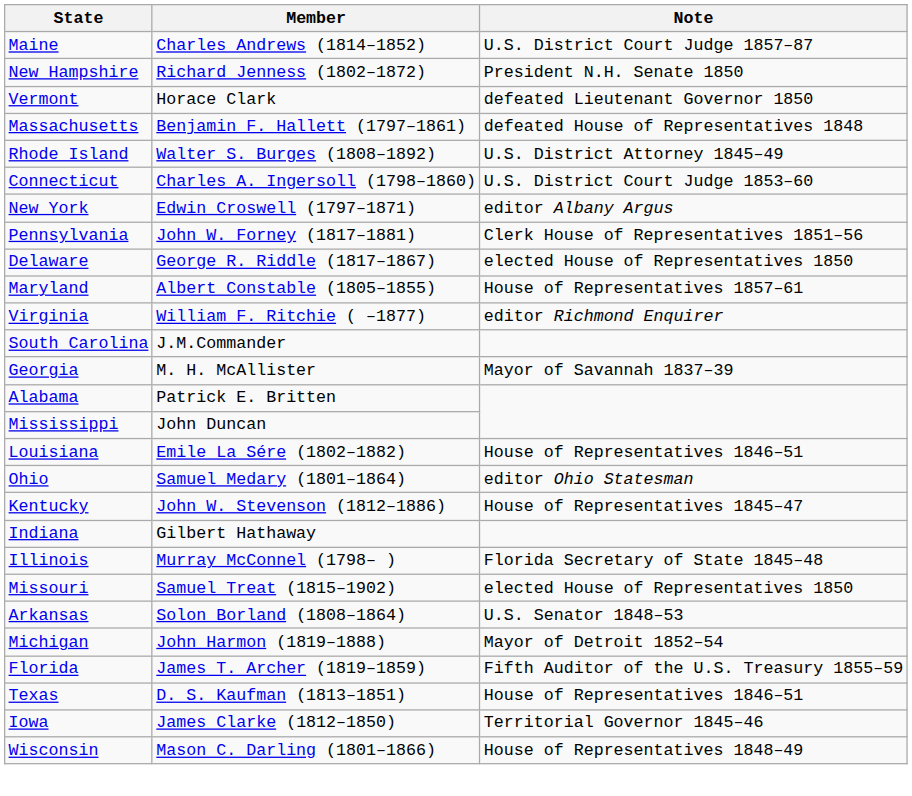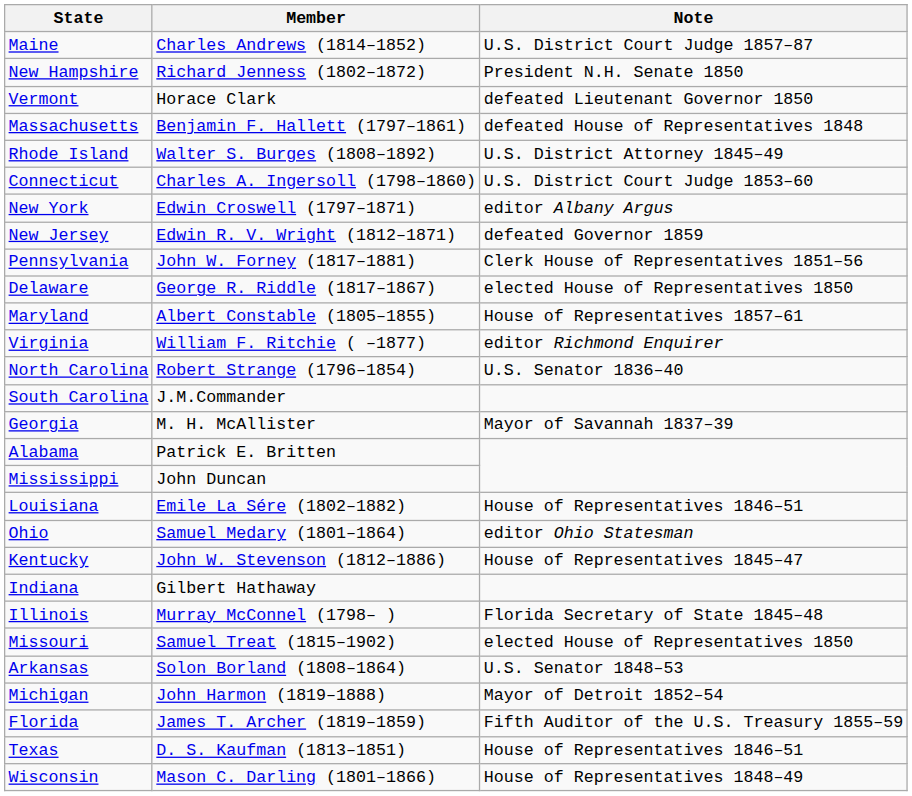+ row: New Jersey | Edwin R. V. Wright (1812–1871) | defeated Governor 1859
+ row: North Carolina | Robert Strange (1796–1854) | U.S. Senator 1836–40
- row: Iowa | James Clarke (1812–1850) | Territorial Governor 1845–46
